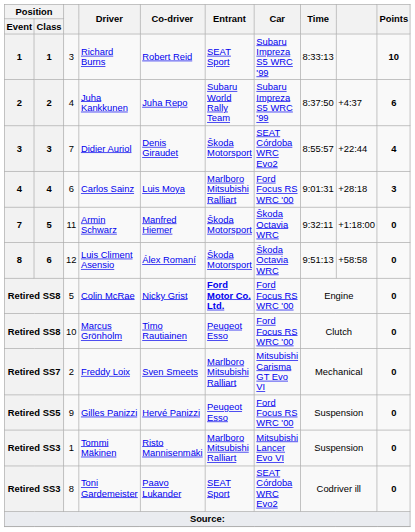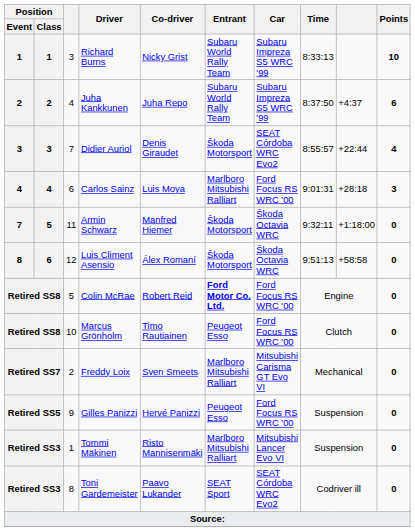Richard Burns | Co-driver: Robert Reid -> Nicky Grist
Richard Burns | Entrant: SEAT Sport -> Subaru World Rally Team
Colin McRae | Co-driver: Nicky Grist -> Robert Reid
